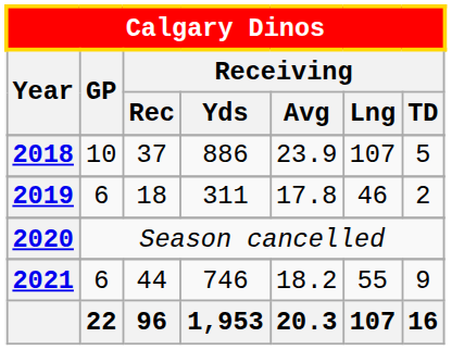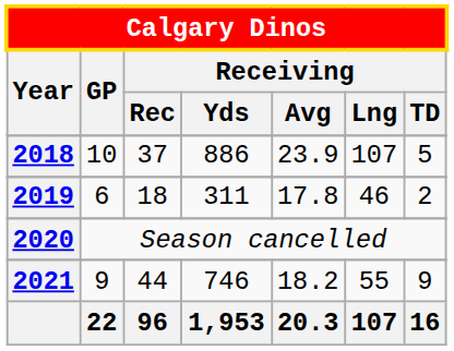2021 | GP: 6 -> 9
